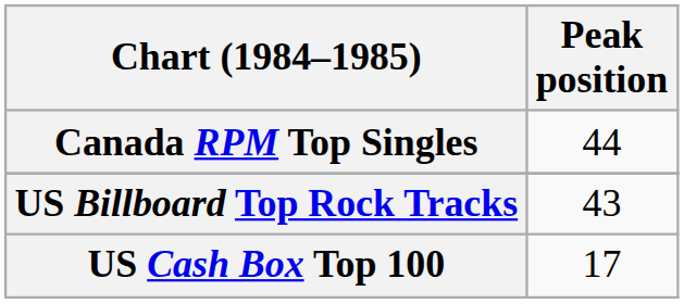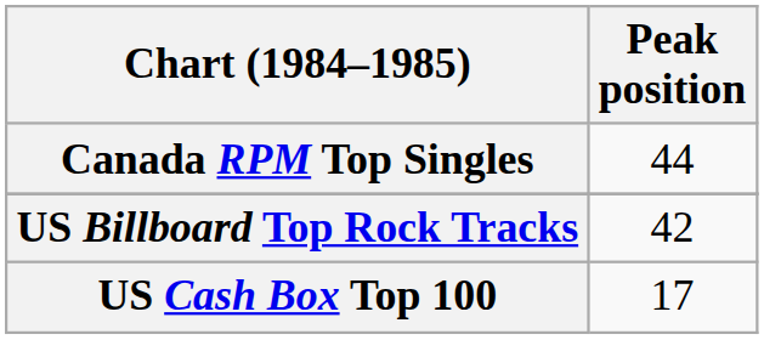US Billboard Top Rock Tracks | Peak position: 43 -> 42
